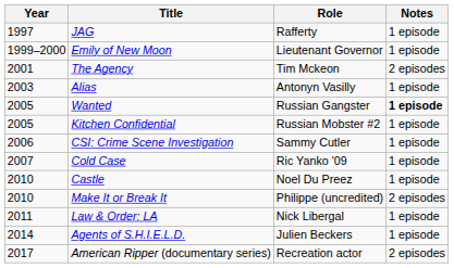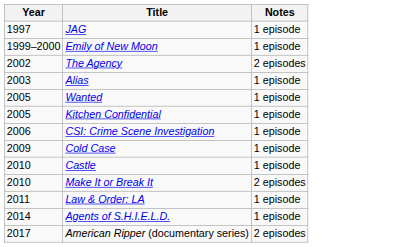- column: Role | Rafferty | Lieutenant Governor | Tim Mckeon | Antonyn Vasilly | Russian Gangster | Russian Mobster #2 | Sammy Cutler | Ric Yanko '09 | Noel Du Preez | Philippe (uncredited) | Nick Libergal | Julien Beckers | Recreation actor
The Agency | Year: 2001 -> 2002
Wanted | Notes: bold -> normal
Cold Case | Year: 2007 -> 2009
